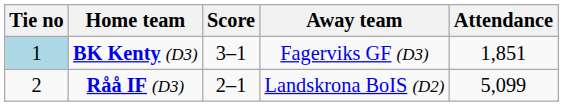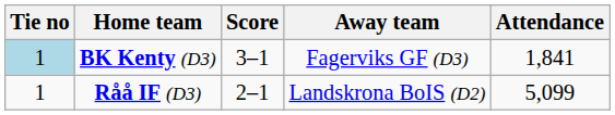BK Kenty (D3) | Attendance: 1,851 -> 1,841
Råå IF (D3) | Tie no: 2 -> 1
